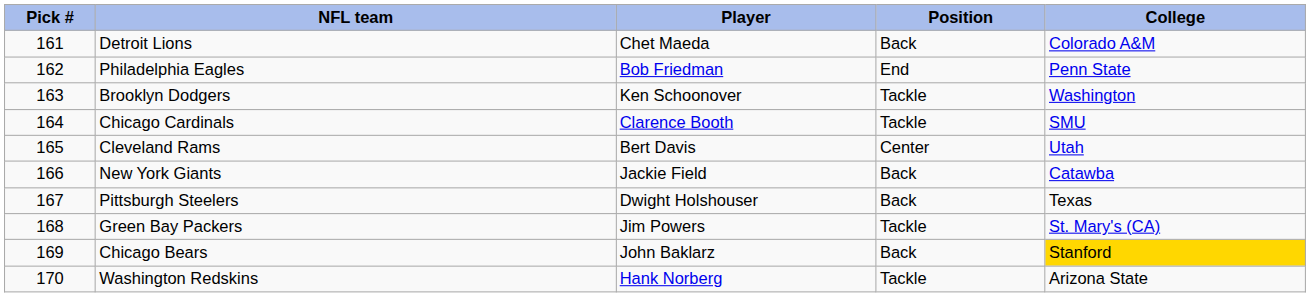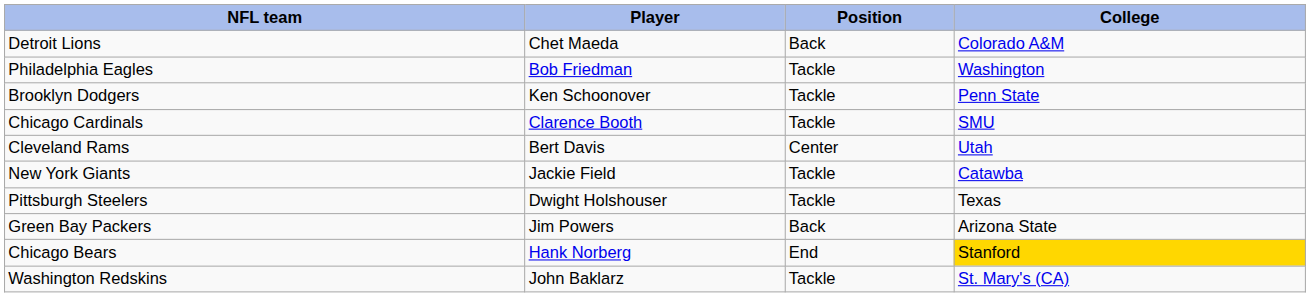- column: Pick # | 161 | 162 | 163 | 164 | 165 | 166 | 167 | 168 | 169 | 170
Philadelphia Eagles | Position: End -> Tackle
Philadelphia Eagles | College: Penn State -> Washington
Brooklyn Dodgers | College: Washington -> Penn State
New York Giants | Position: Back -> Tackle
Pittsburgh Steelers | Position: Back -> Tackle
Green Bay Packers | Position: Tackle -> Back
Green Bay Packers | College: St. Mary's (CA) -> Arizona State
Chicago Bears | Player: John Baklarz -> Hank Norberg
Chicago Bears | Position: Back -> End
Washington Redskins | Player: Hank Norberg -> John Baklarz
Washington Redskins | College: Arizona State -> St. Mary's (CA)
